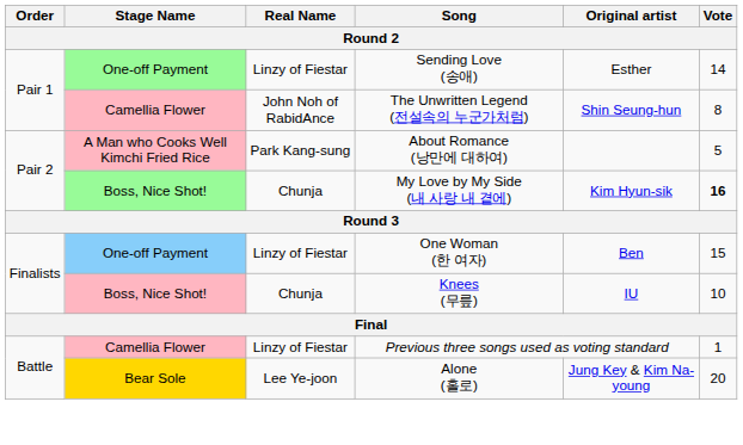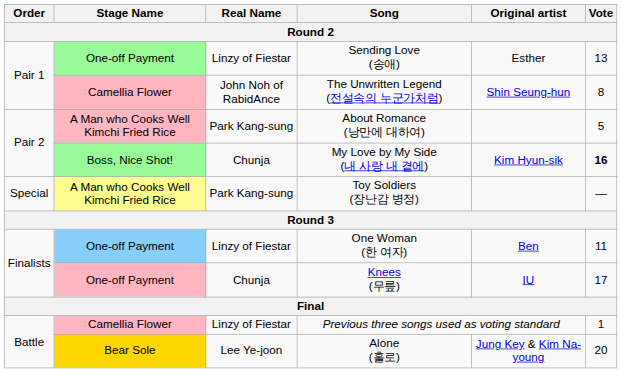Sending Love (송애) | Vote: 14 -> 13
+ row: Special | A Man who Cooks Well Kimchi Fried Rice | Park Kang-sung | Toy Soldiers (장난감 병정) | —
One Woman (한 여자) | Vote: 15 -> 11
Knees (무릎) | Stage Name: Boss, Nice Shot! -> One-off Payment
Knees (무릎) | Vote: 10 -> 17
